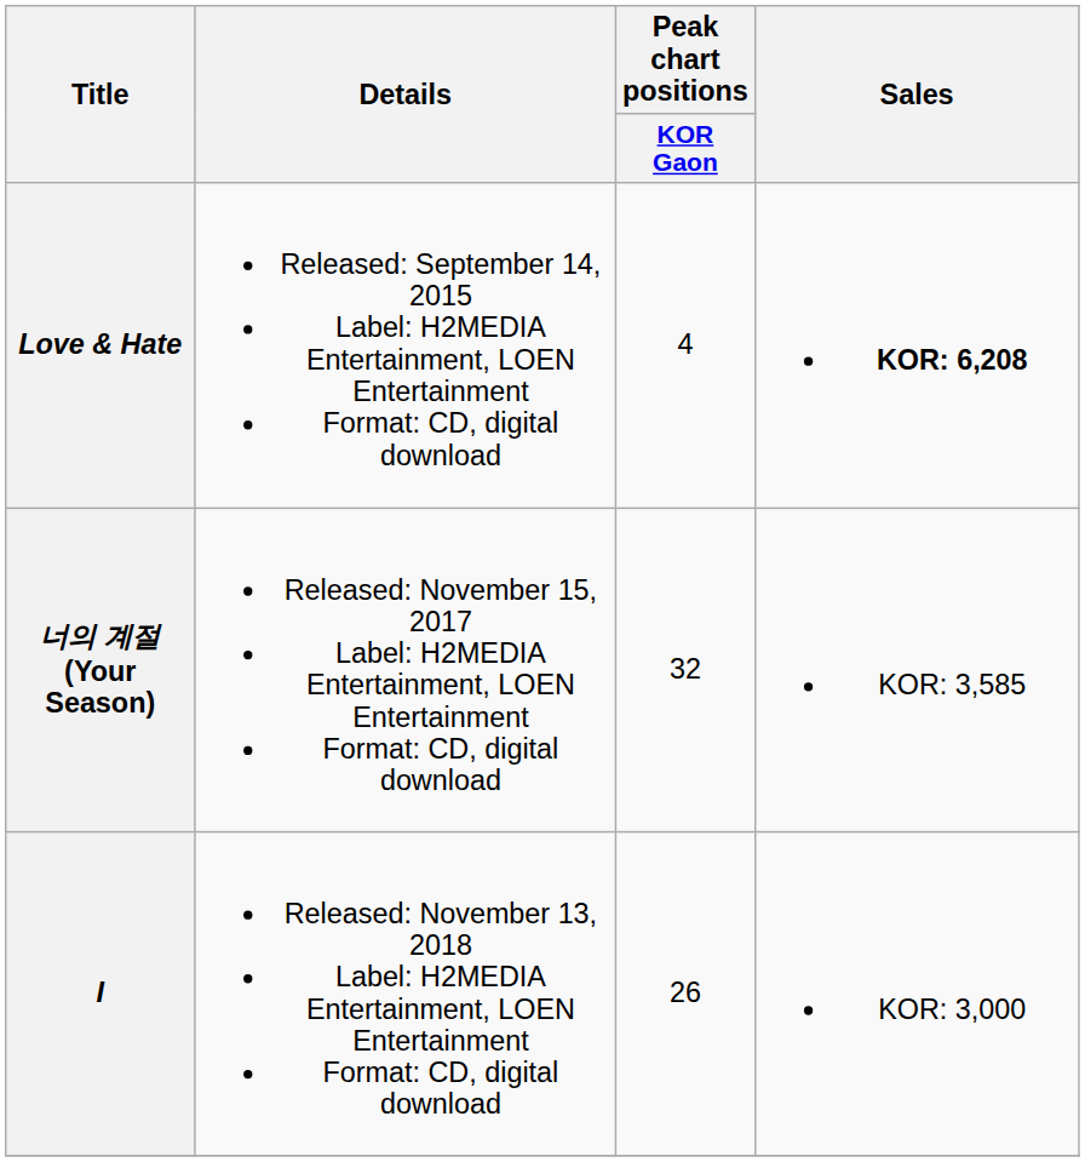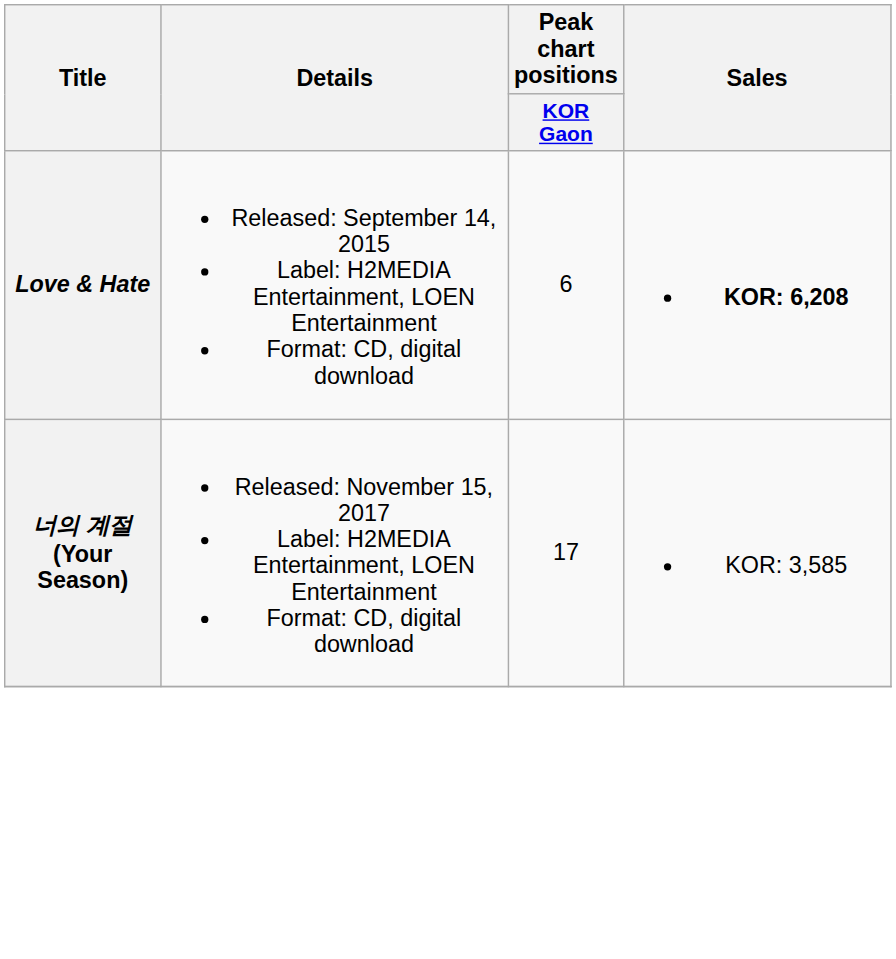Love & Hate | Peak chart positions / KOR Gaon: 4 -> 6
너의 계절 (Your Season) | Peak chart positions / KOR Gaon: 32 -> 17
- row: I | Released: November 13, 2018 Label: H2MEDIA Entertainment, LOEN Entertainment Format: CD, digital download | 26 | KOR: 3,000
